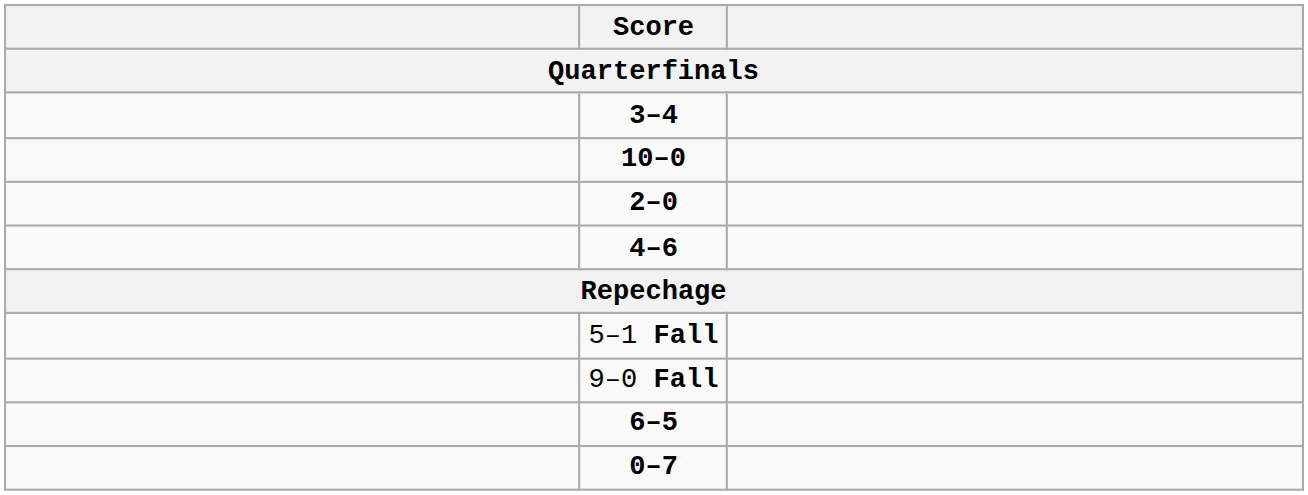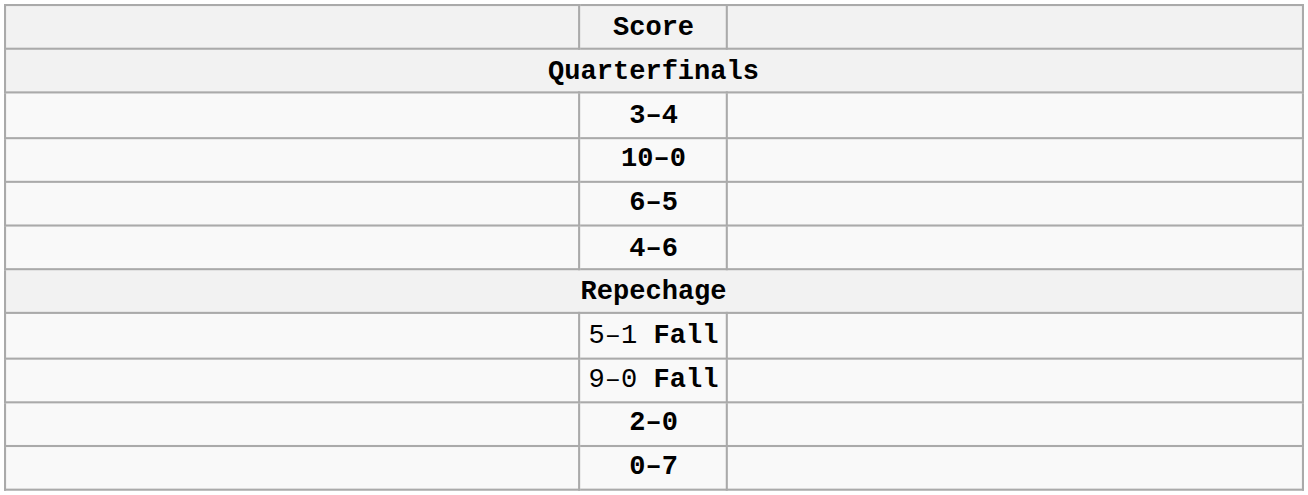rows swapped: 6–5 <-> 2–0
